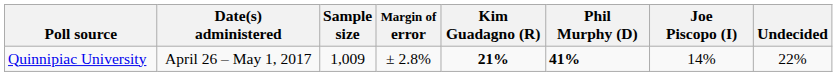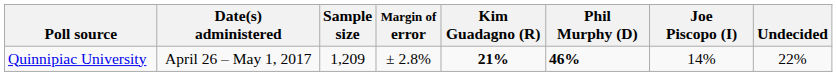Quinnipiac University | Sample size: 1,009 -> 1,209
Quinnipiac University | Phil Murphy (D): 41% -> 46%
